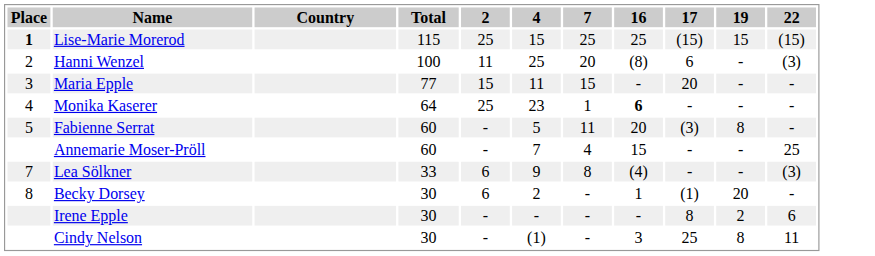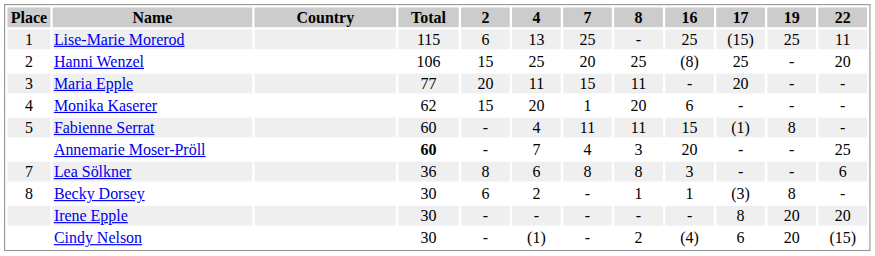+ column: 8 | - | 25 | 11 | 20 | 11 | 3 | 8 | 1 | - | 2
Lise-Marie Morerod | Place: bold -> normal
Lise-Marie Morerod | 2: 25 -> 6
Lise-Marie Morerod | 4: 15 -> 13
Lise-Marie Morerod | 19: 15 -> 25
Lise-Marie Morerod | 22: (15) -> 11
Hanni Wenzel | Total: 100 -> 106
Hanni Wenzel | 2: 11 -> 15
Hanni Wenzel | 17: 6 -> 25
Hanni Wenzel | 22: (3) -> 20
Maria Epple | 2: 15 -> 20
Monika Kaserer | Total: 64 -> 62
Monika Kaserer | 2: 25 -> 15
Monika Kaserer | 4: 23 -> 20
Monika Kaserer | 16: bold -> normal
Fabienne Serrat | 4: 5 -> 4
Fabienne Serrat | 16: 20 -> 15
Fabienne Serrat | 17: (3) -> (1)
Annemarie Moser-Pröll | Total: normal -> bold
Annemarie Moser-Pröll | 16: 15 -> 20
Lea Sölkner | Total: 33 -> 36
Lea Sölkner | 2: 6 -> 8
Lea Sölkner | 4: 9 -> 6
Lea Sölkner | 16: (4) -> 3
Lea Sölkner | 22: (3) -> 6
Becky Dorsey | 17: (1) -> (3)
Becky Dorsey | 19: 20 -> 8
Irene Epple | 19: 2 -> 20
Irene Epple | 22: 6 -> 20
Cindy Nelson | 16: 3 -> (4)
Cindy Nelson | 17: 25 -> 6
Cindy Nelson | 19: 8 -> 20
Cindy Nelson | 22: 11 -> (15)
